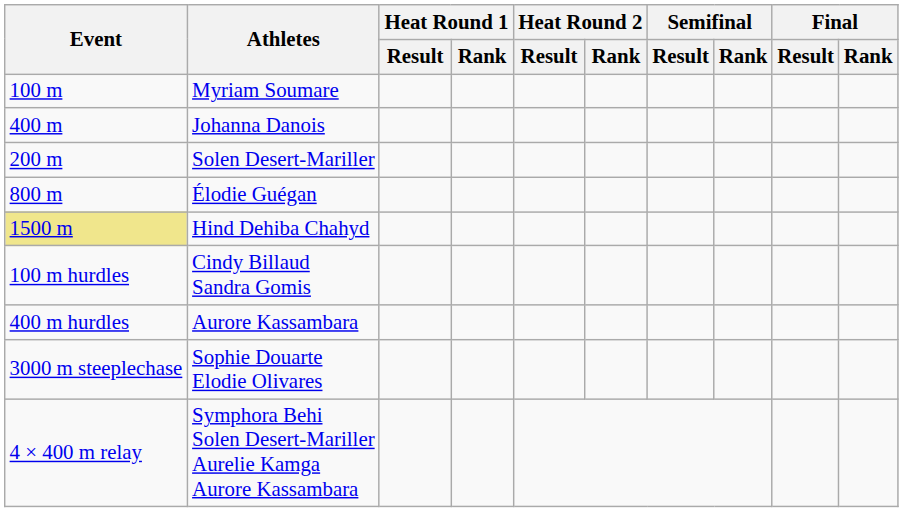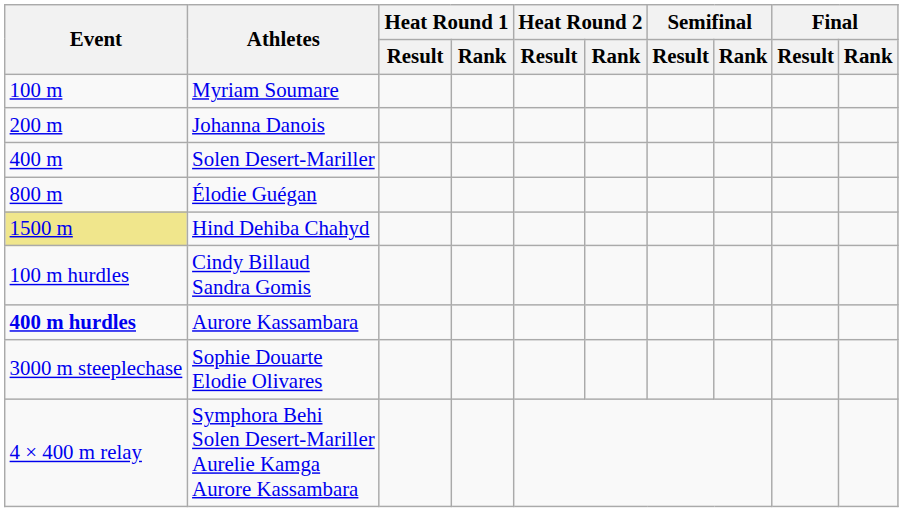Johanna Danois | Event: 400 m -> 200 m
Solen Desert-Mariller | Event: 200 m -> 400 m
Aurore Kassambara | Event: normal -> bold
